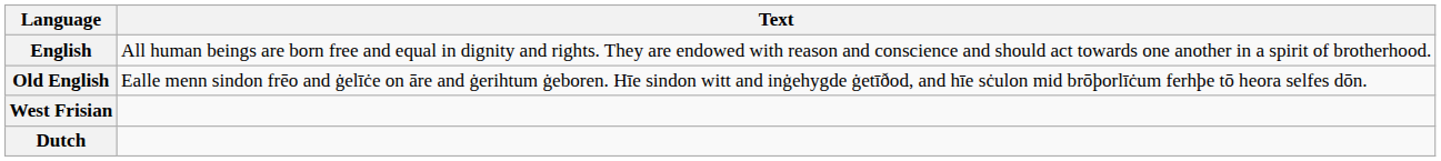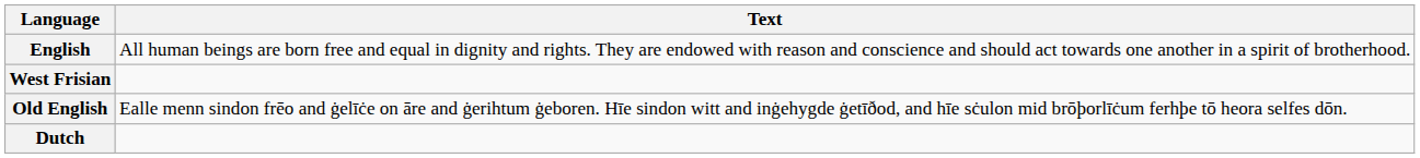rows swapped: Old English <-> West Frisian
